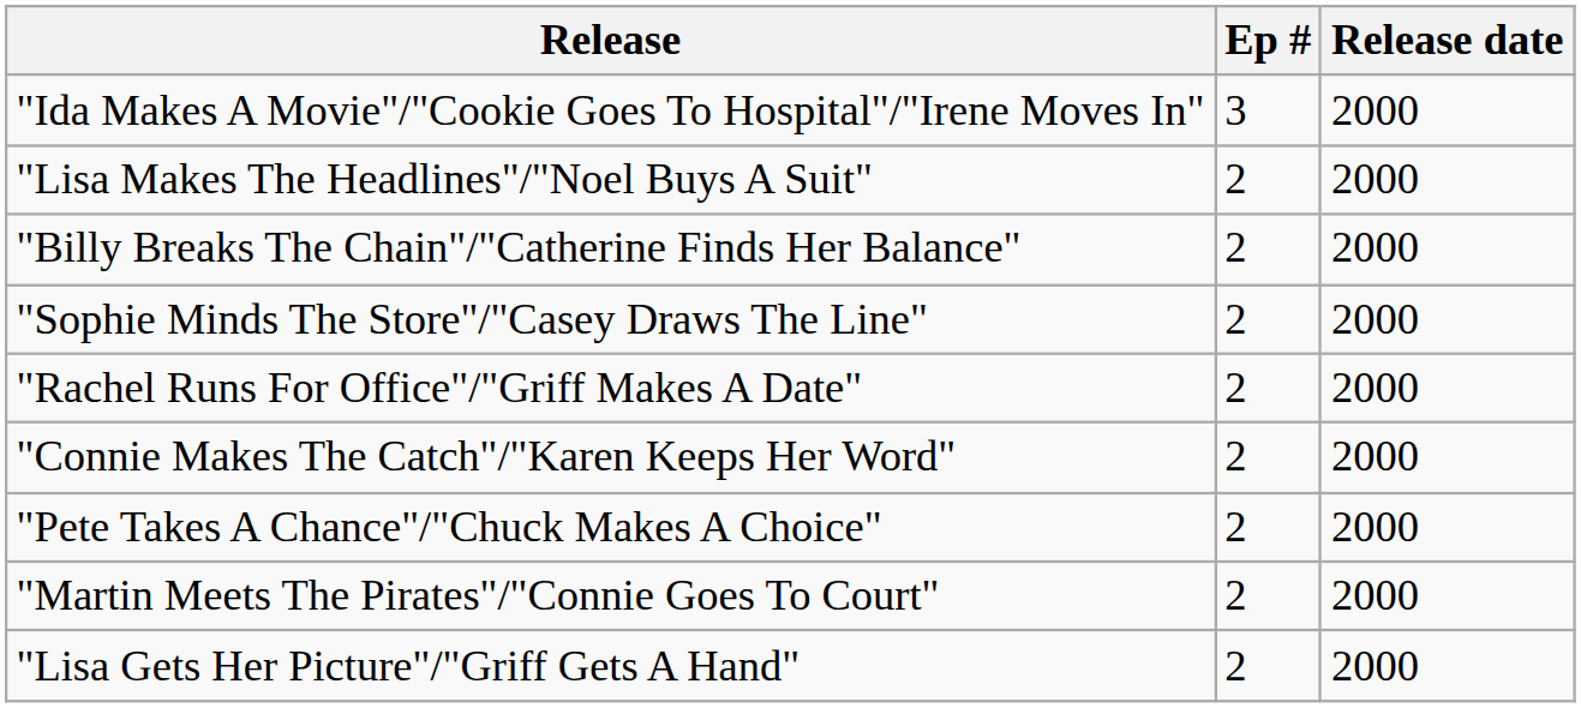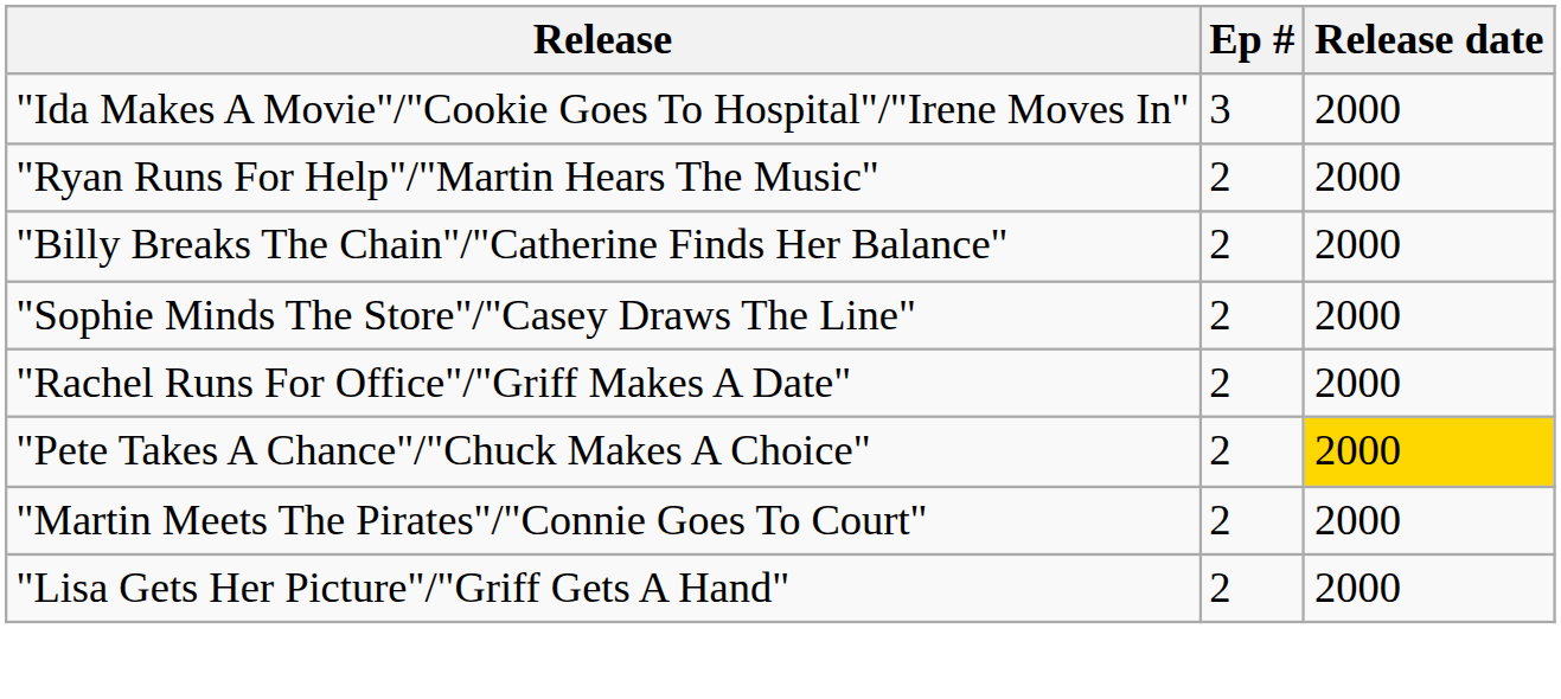- row: "Lisa Makes The Headlines"/"Noel Buys A Suit" | 2 | 2000
+ row: "Ryan Runs For Help"/"Martin Hears The Music" | 2 | 2000
- row: "Connie Makes The Catch"/"Karen Keeps Her Word" | 2 | 2000
"Pete Takes A Chance"/"Chuck Makes A Choice" | Release date: no background -> gold background
